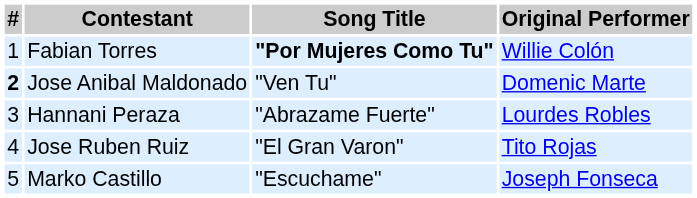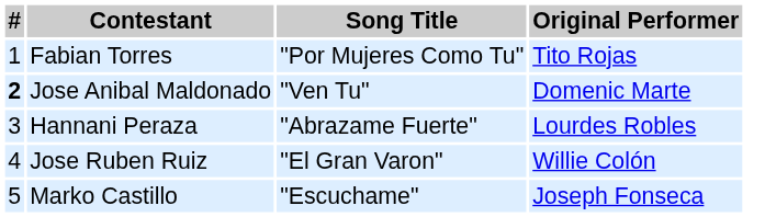Fabian Torres | Song Title: bold -> normal
Fabian Torres | Original Performer: Willie Colón -> Tito Rojas
Jose Ruben Ruiz | Original Performer: Tito Rojas -> Willie Colón
